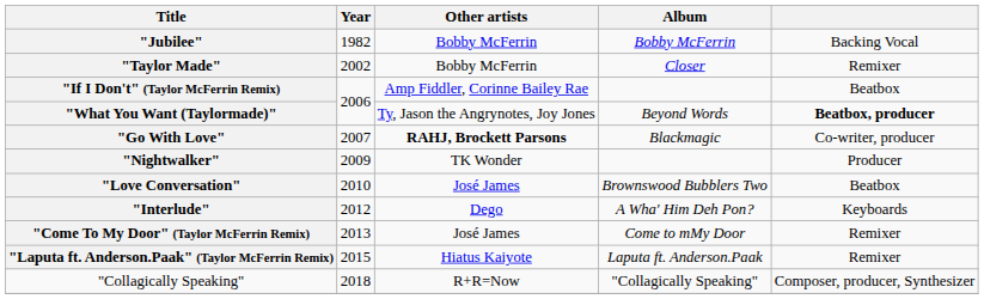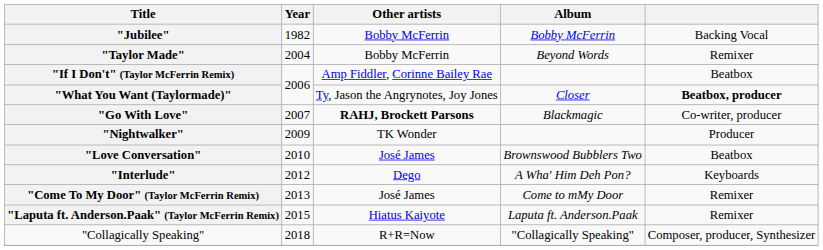"Taylor Made" | Year: 2002 -> 2004
"Taylor Made" | Album: Closer -> Beyond Words
"What You Want (Taylormade)" | Album: Beyond Words -> Closer
